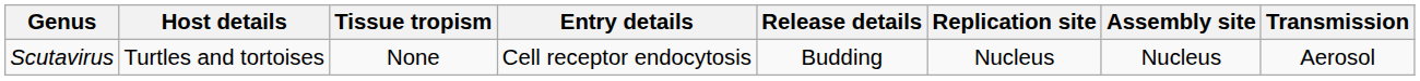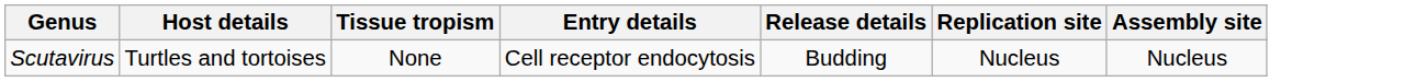- column: Transmission | Aerosol
